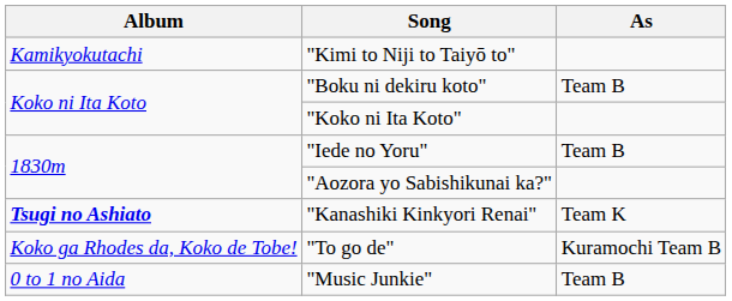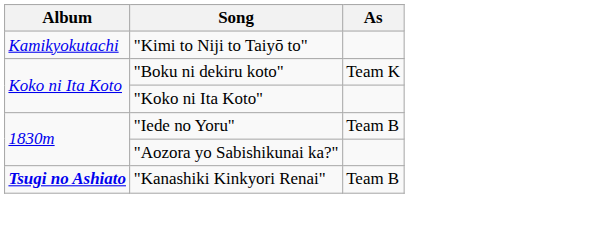"Boku ni dekiru koto" | As: Team B -> Team K
"Kanashiki Kinkyori Renai" | As: Team K -> Team B
- row: Koko ga Rhodes da, Koko de Tobe! | "To go de" | Kuramochi Team B
- row: 0 to 1 no Aida | "Music Junkie" | Team B
